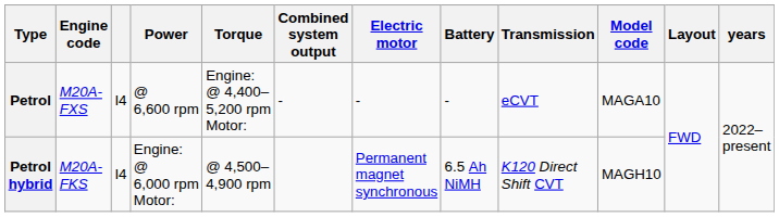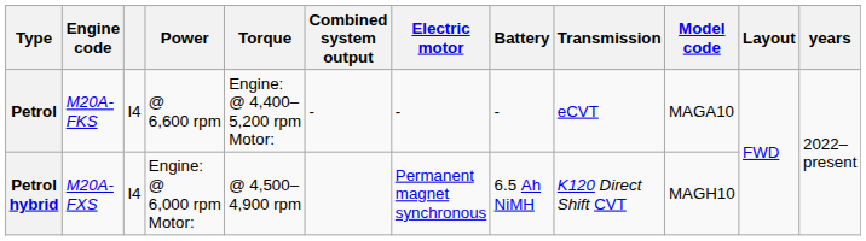Petrol | Engine code: M20A-FXS -> M20A-FKS
Petrol hybrid | Engine code: M20A-FKS -> M20A-FXS
